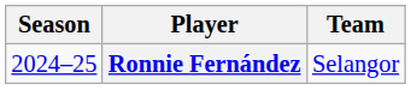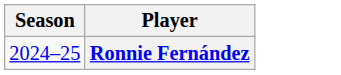- column: Team | Selangor
